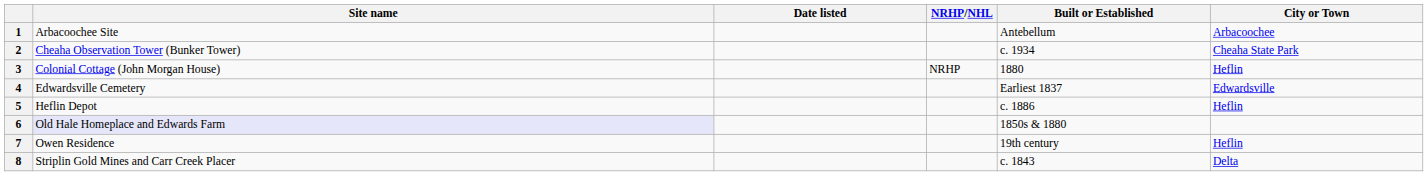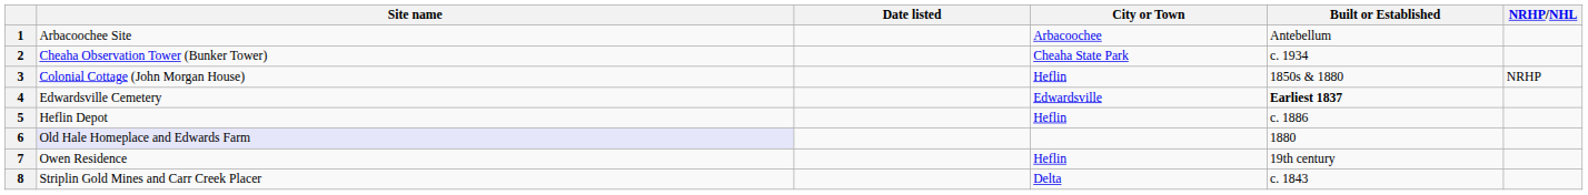columns swapped: City or Town <-> NRHP/NHL
3 | Built or Established: 1880 -> 1850s & 1880
4 | Built or Established: normal -> bold
6 | Built or Established: 1850s & 1880 -> 1880
